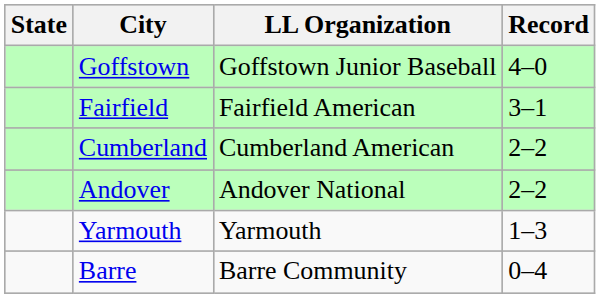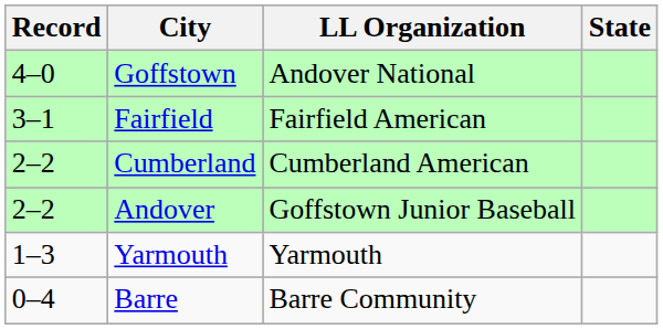columns swapped: State <-> Record
Goffstown | LL Organization: Goffstown Junior Baseball -> Andover National
Andover | LL Organization: Andover National -> Goffstown Junior Baseball
